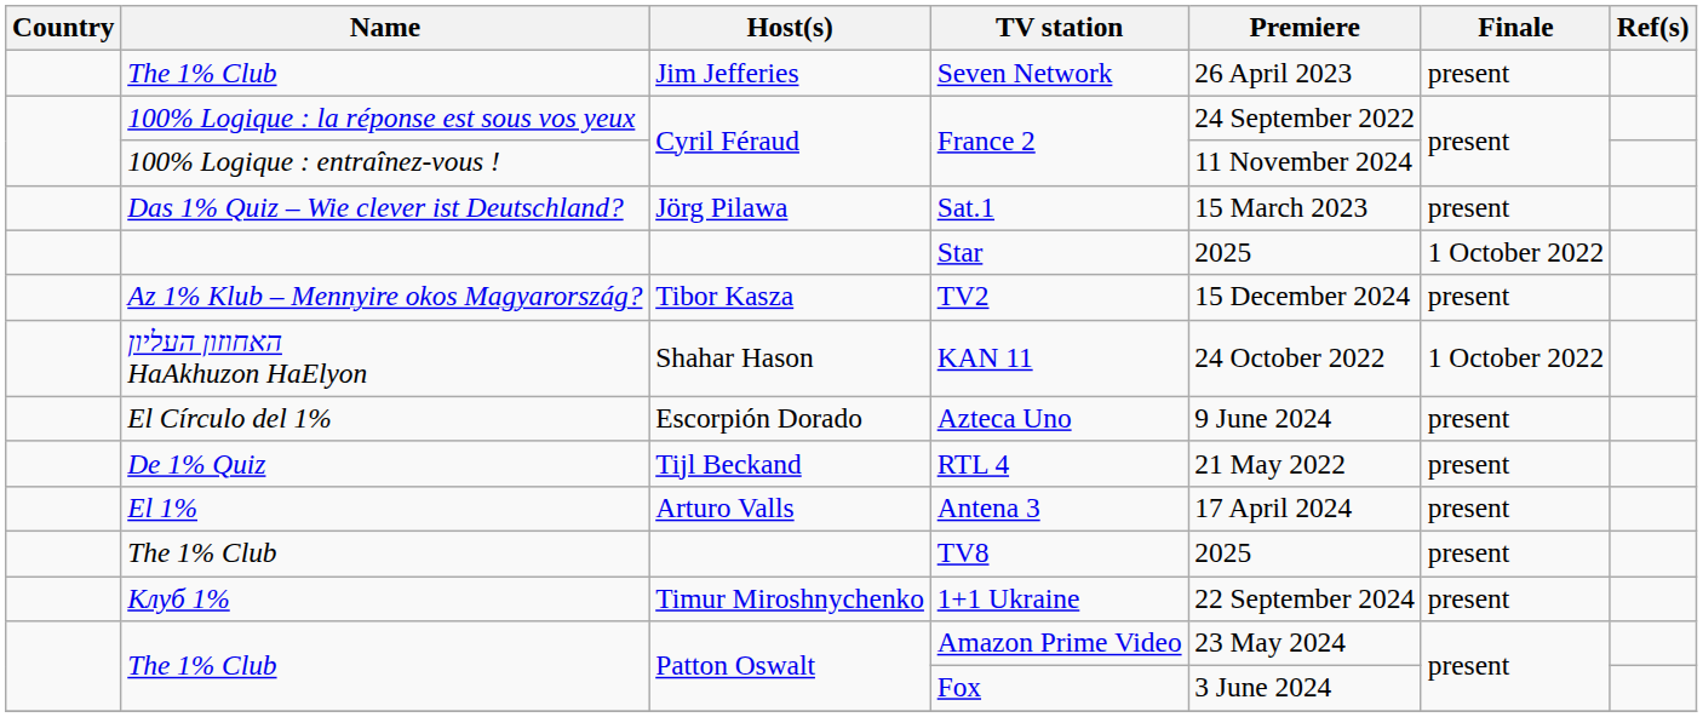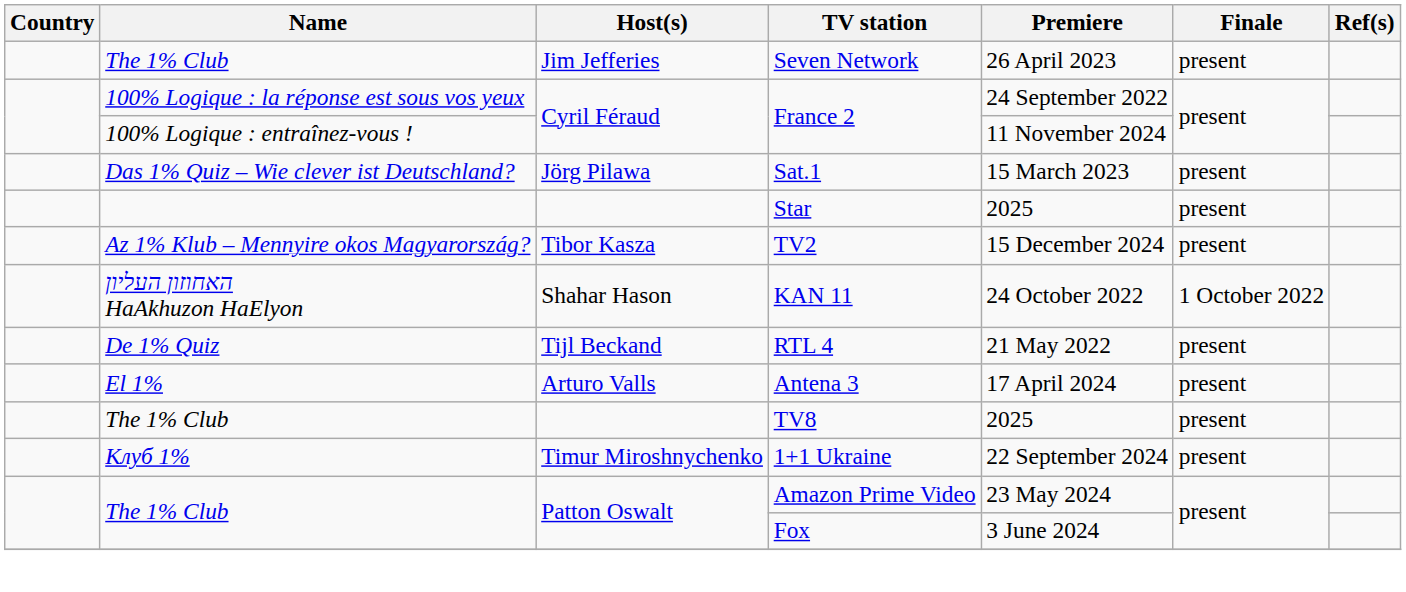Star | Finale: 1 October 2022 -> present
- row: El Círculo del 1% | Escorpión Dorado | Azteca Uno | 9 June 2024 | present
